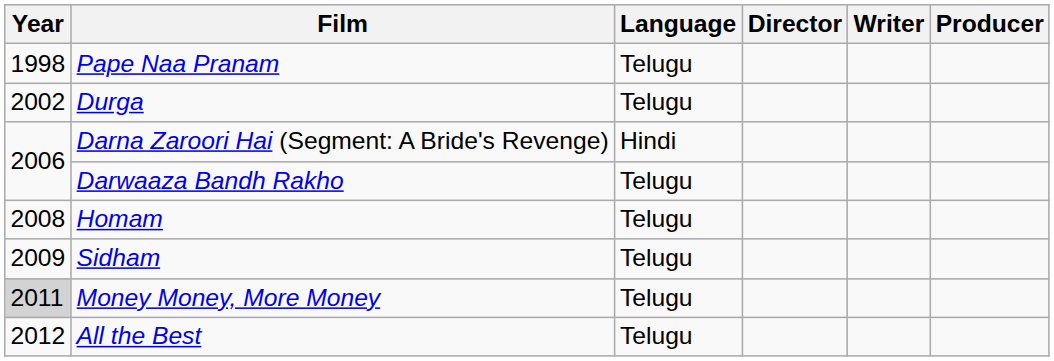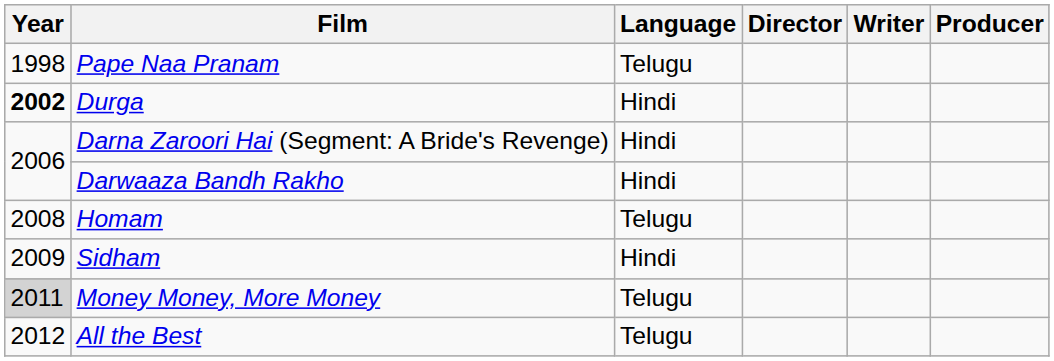Durga | Year: normal -> bold
Durga | Language: Telugu -> Hindi
Darwaaza Bandh Rakho | Language: Telugu -> Hindi
Sidham | Language: Telugu -> Hindi
